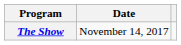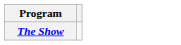- column: Date | November 14, 2017
